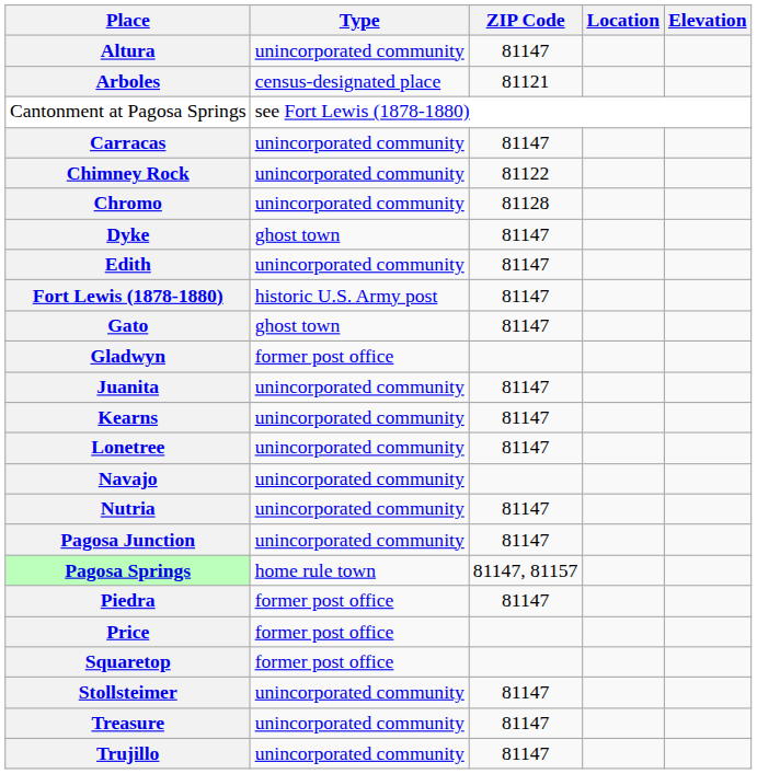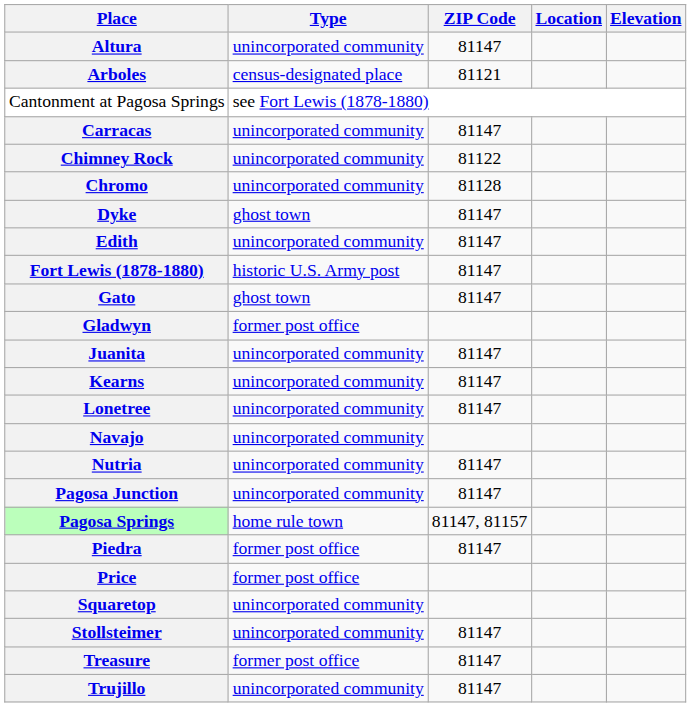Squaretop | Type: former post office -> unincorporated community
Treasure | Type: unincorporated community -> former post office
